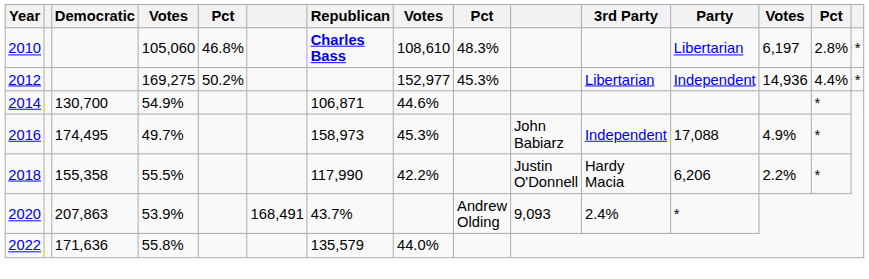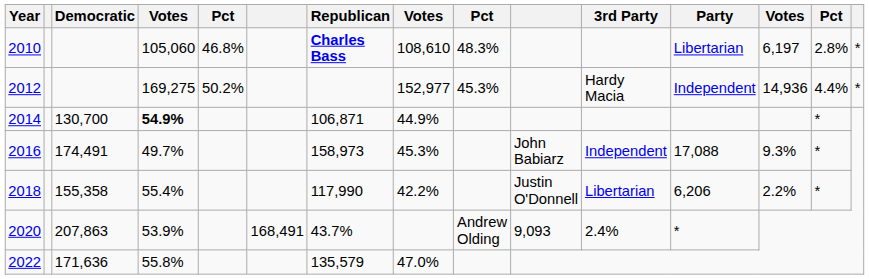2012 | 3rd Party: Libertarian -> Hardy Macia
2014 | column 4: normal -> bold
2014 | column 8: 44.6% -> 44.9%
2016 | Democratic: 174,495 -> 174,491
2016 | column 13: 4.9% -> 9.3%
2018 | column 4: 55.5% -> 55.4%
2018 | 3rd Party: Hardy Macia -> Libertarian
2022 | column 8: 44.0% -> 47.0%
